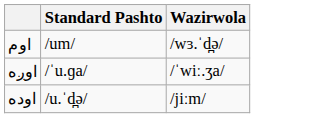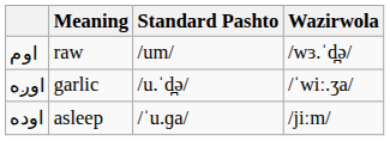+ column: Meaning | raw | garlic | asleep
اوږه | Standard Pashto: /ˈu.ɡa/ -> /u.ˈd̪ə/
اوده | Standard Pashto: /u.ˈd̪ə/ -> /ˈu.ɡa/
